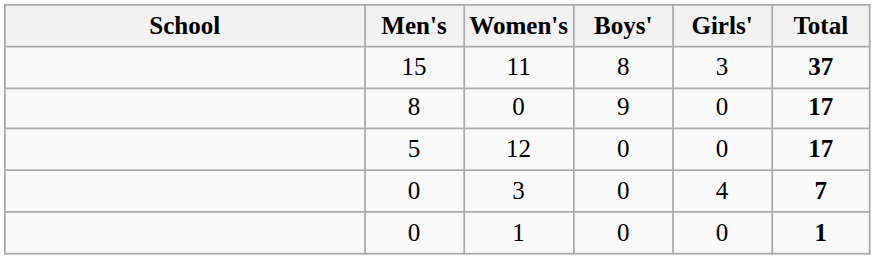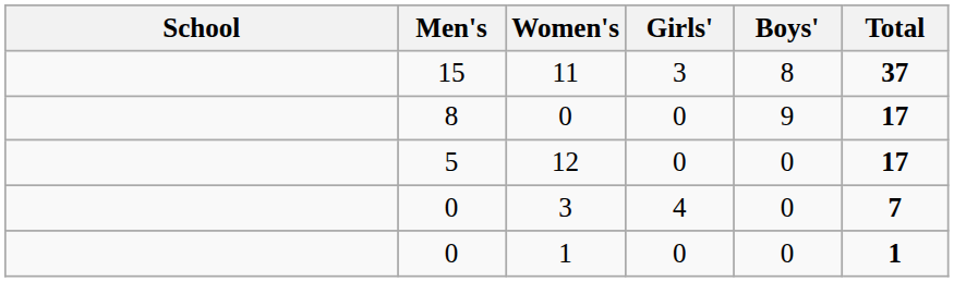columns swapped: Boys' <-> Girls'
